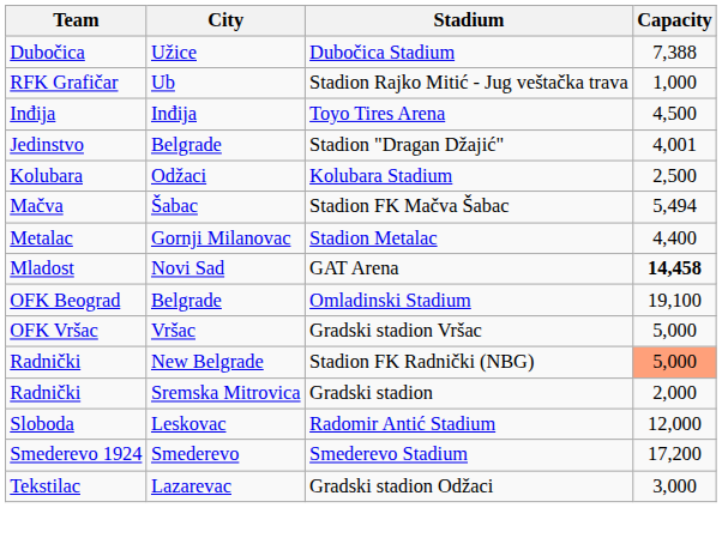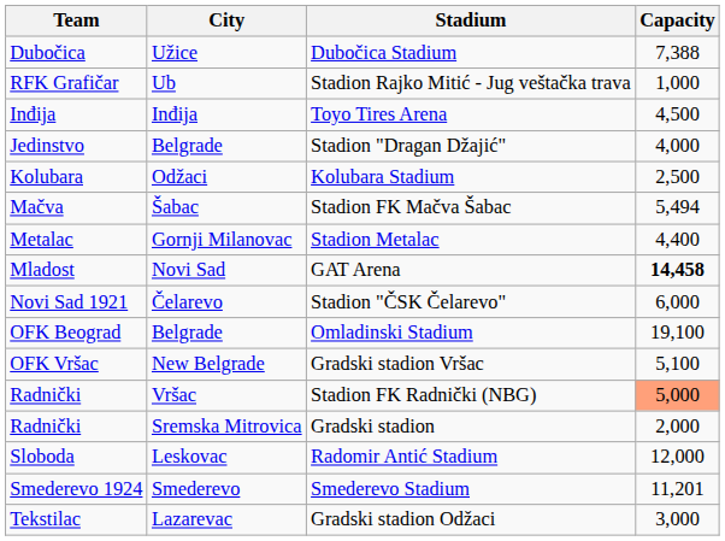Stadion "Dragan Džajić" | Capacity: 4,001 -> 4,000
+ row: Novi Sad 1921 | Čelarevo | Stadion "ČSK Čelarevo" | 6,000
Gradski stadion Vršac | City: Vršac -> New Belgrade
Gradski stadion Vršac | Capacity: 5,000 -> 5,100
Stadion FK Radnički (NBG) | City: New Belgrade -> Vršac
Smederevo Stadium | Capacity: 17,200 -> 11,201
